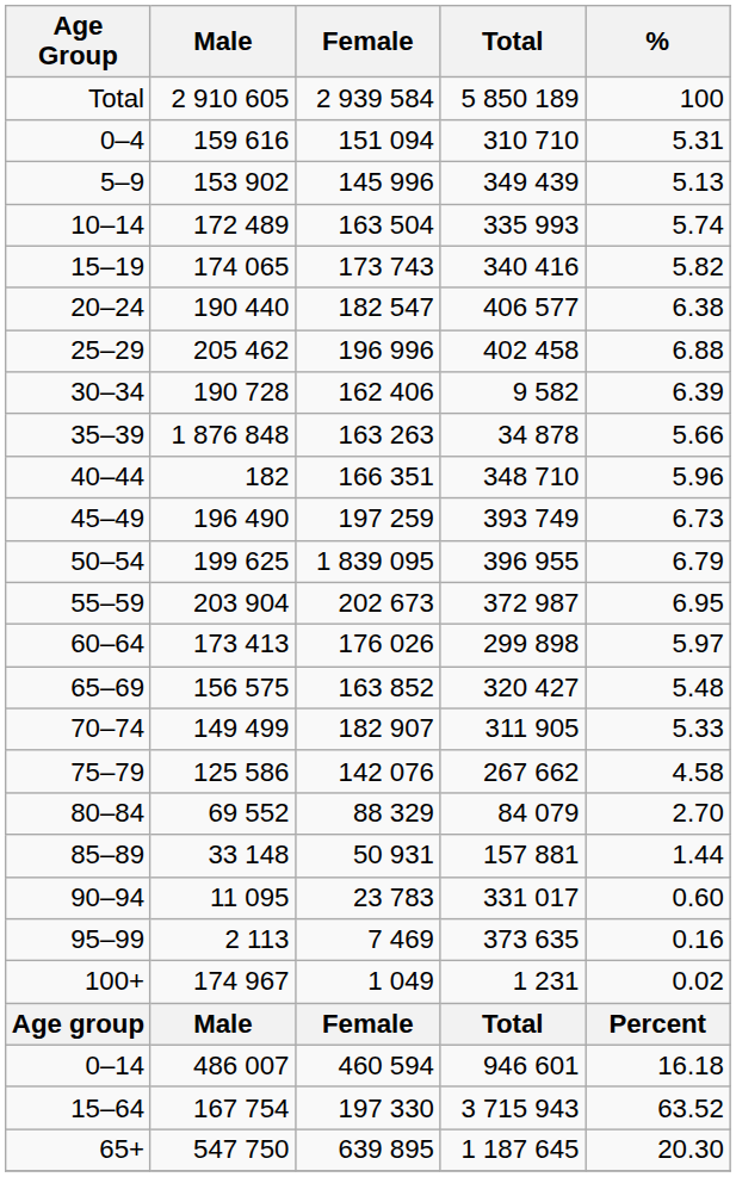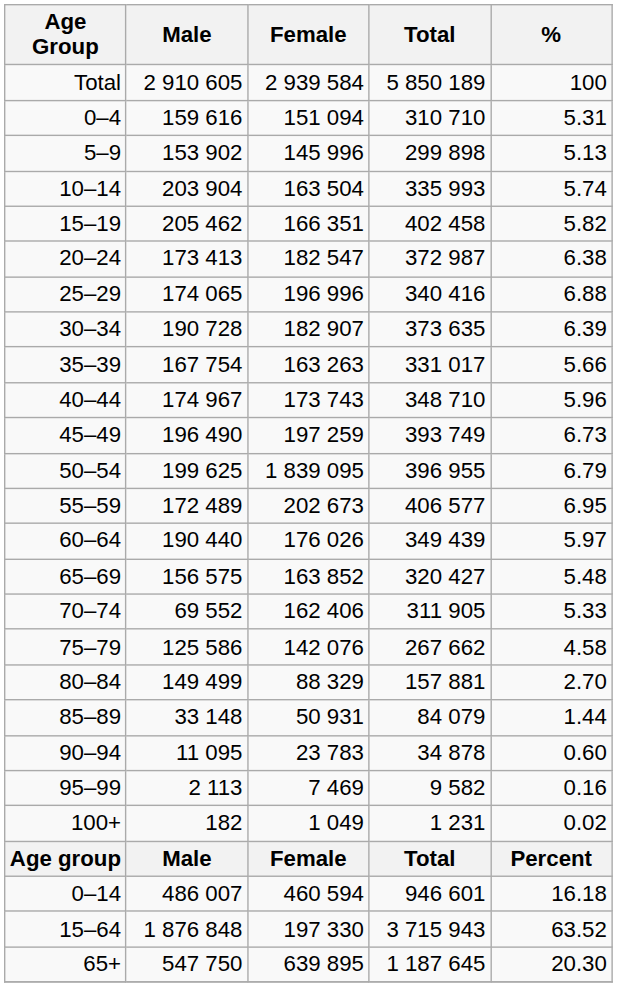5–9 | Total: 349 439 -> 299 898
10–14 | Male: 172 489 -> 203 904
15–19 | Male: 174 065 -> 205 462
15–19 | Female: 173 743 -> 166 351
15–19 | Total: 340 416 -> 402 458
20–24 | Male: 190 440 -> 173 413
20–24 | Total: 406 577 -> 372 987
25–29 | Male: 205 462 -> 174 065
25–29 | Total: 402 458 -> 340 416
30–34 | Female: 162 406 -> 182 907
30–34 | Total: 9 582 -> 373 635
35–39 | Male: 1 876 848 -> 167 754
35–39 | Total: 34 878 -> 331 017
40–44 | Male: 182 -> 174 967
40–44 | Female: 166 351 -> 173 743
55–59 | Male: 203 904 -> 172 489
55–59 | Total: 372 987 -> 406 577
60–64 | Male: 173 413 -> 190 440
60–64 | Total: 299 898 -> 349 439
70–74 | Male: 149 499 -> 69 552
70–74 | Female: 182 907 -> 162 406
80–84 | Male: 69 552 -> 149 499
80–84 | Total: 84 079 -> 157 881
85–89 | Total: 157 881 -> 84 079
90–94 | Total: 331 017 -> 34 878
95–99 | Total: 373 635 -> 9 582
100+ | Male: 174 967 -> 182
15–64 | Male: 167 754 -> 1 876 848
